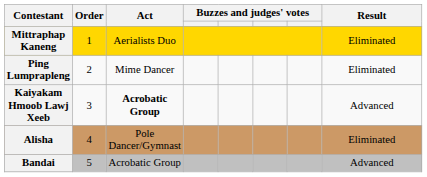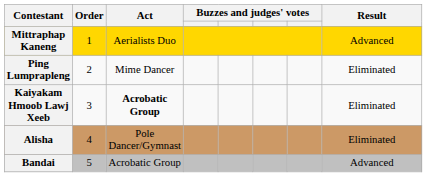Mittraphap Kaneng | Result: Eliminated -> Advanced
Kaiyakam Hmoob Lawj Xeeb | Result: Advanced -> Eliminated
